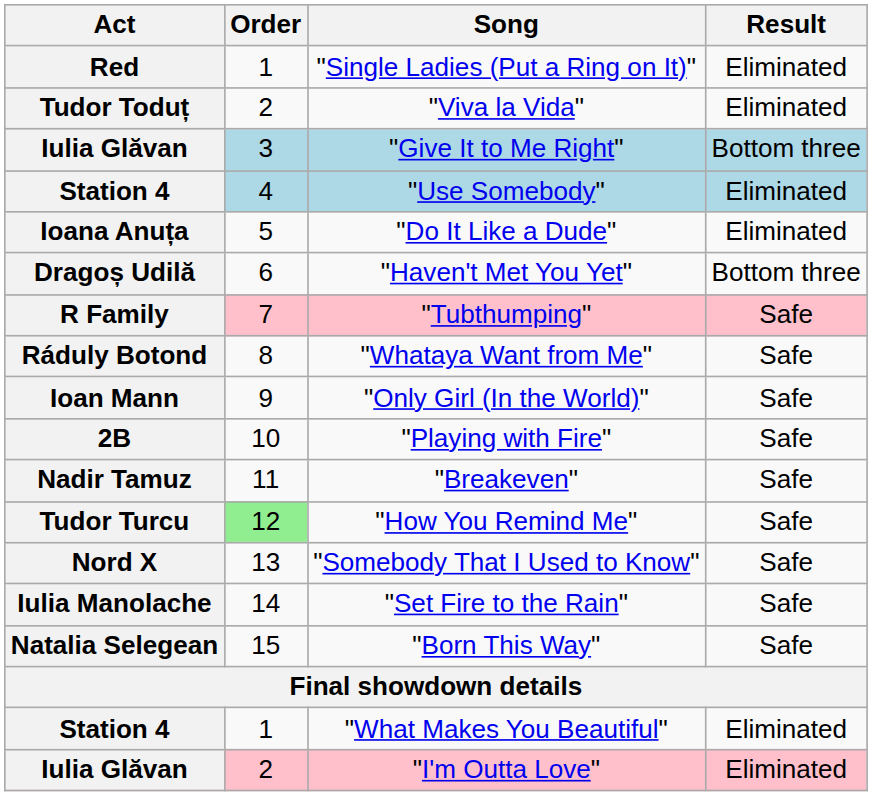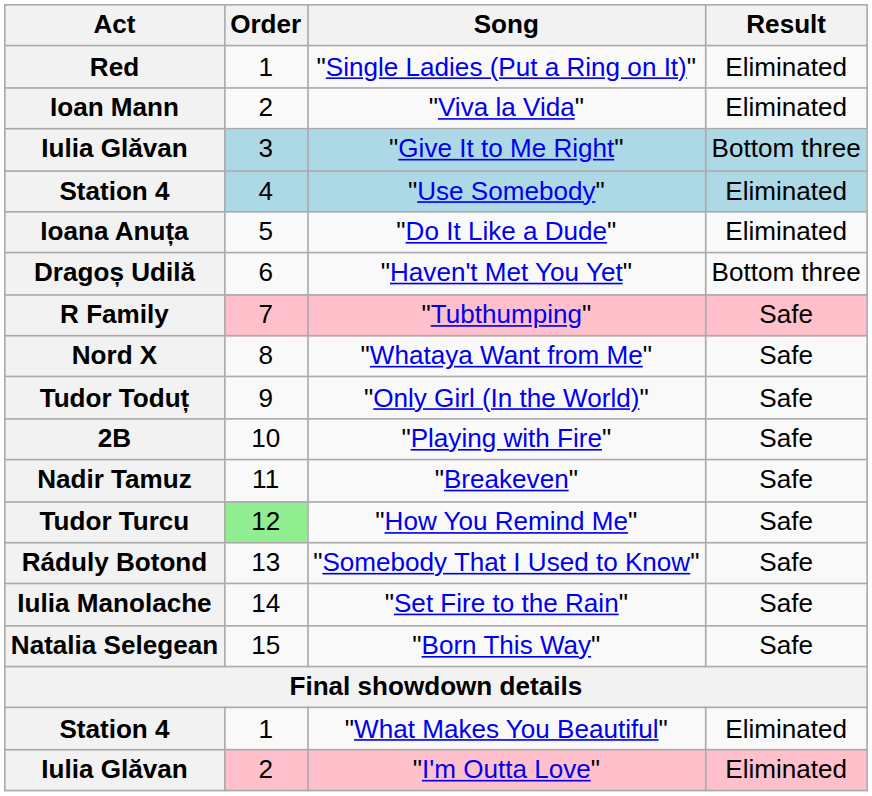"Viva la Vida" | Act: Tudor Toduț -> Ioan Mann
"Whataya Want from Me" | Act: Ráduly Botond -> Nord X
"Only Girl (In the World)" | Act: Ioan Mann -> Tudor Toduț
"Somebody That I Used to Know" | Act: Nord X -> Ráduly Botond
